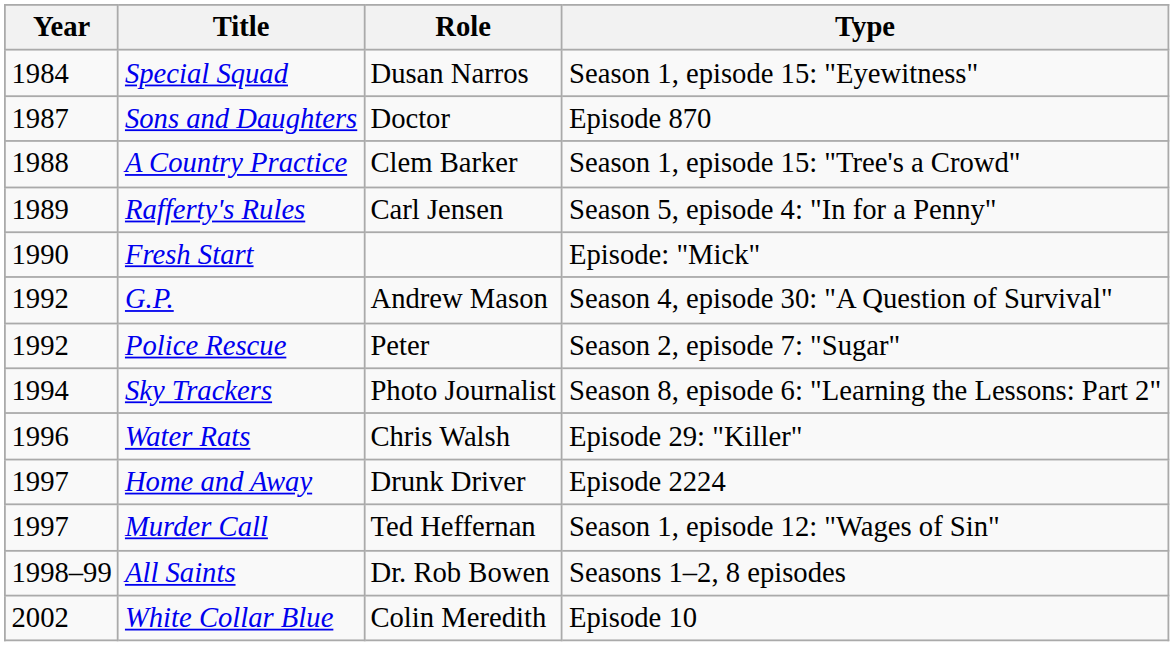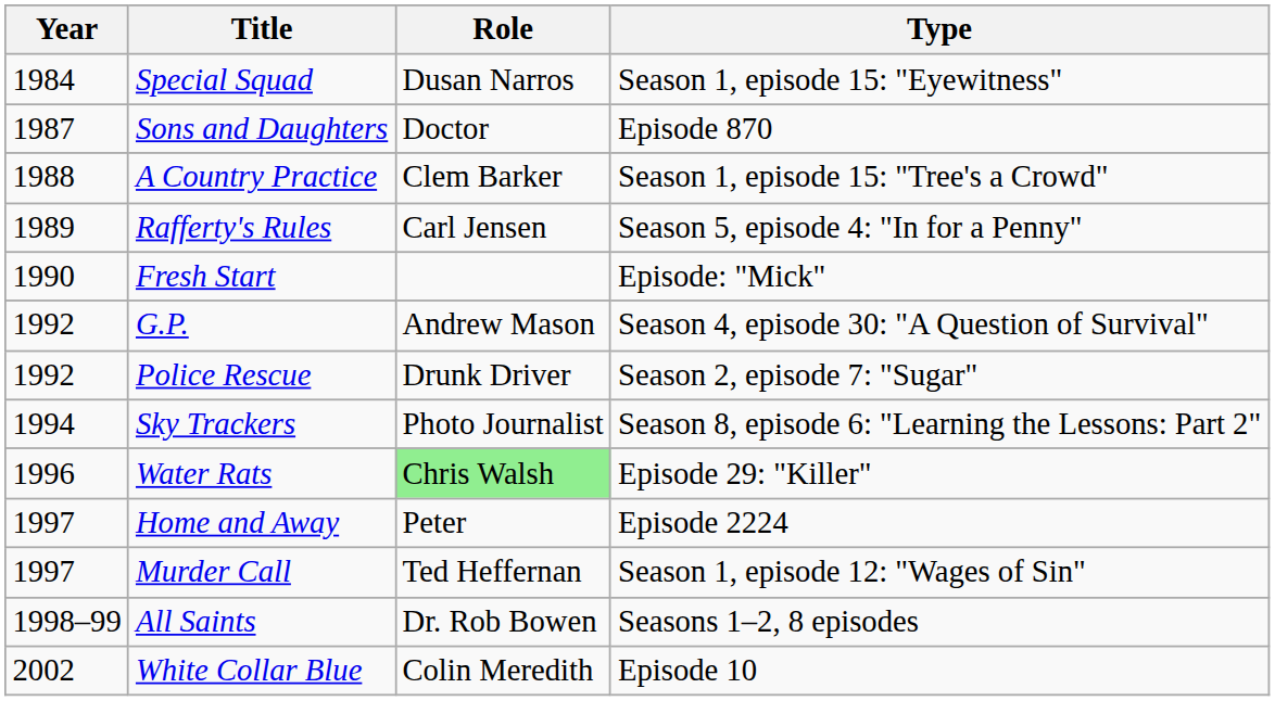Police Rescue | Role: Peter -> Drunk Driver
Water Rats | Role: no background -> lightgreen background
Home and Away | Role: Drunk Driver -> Peter
